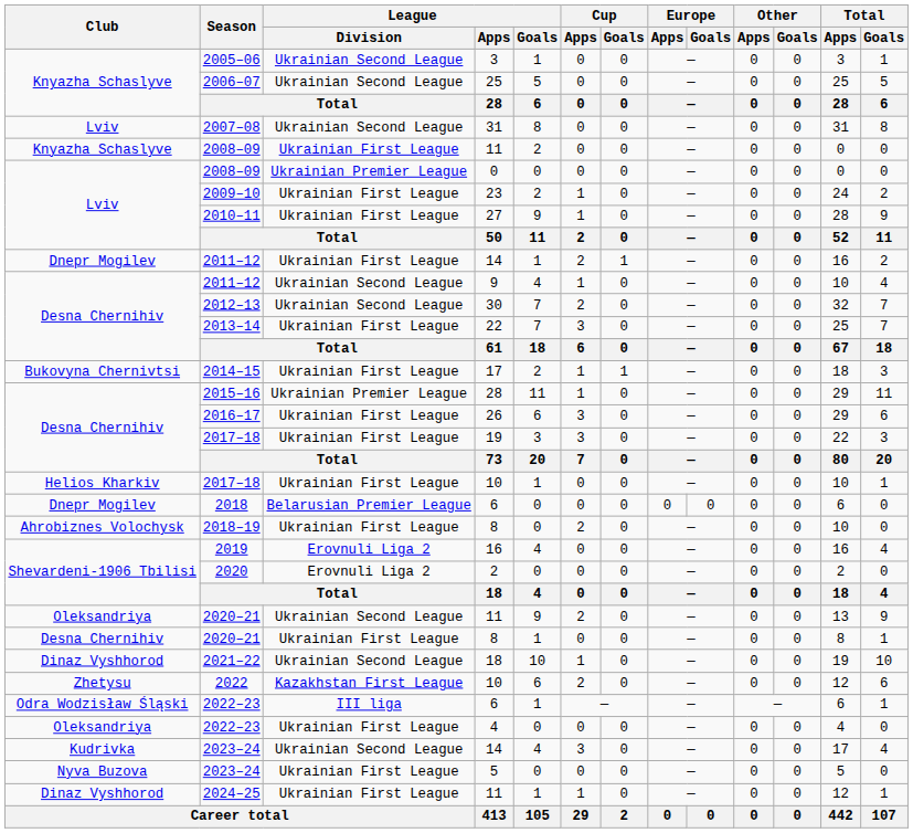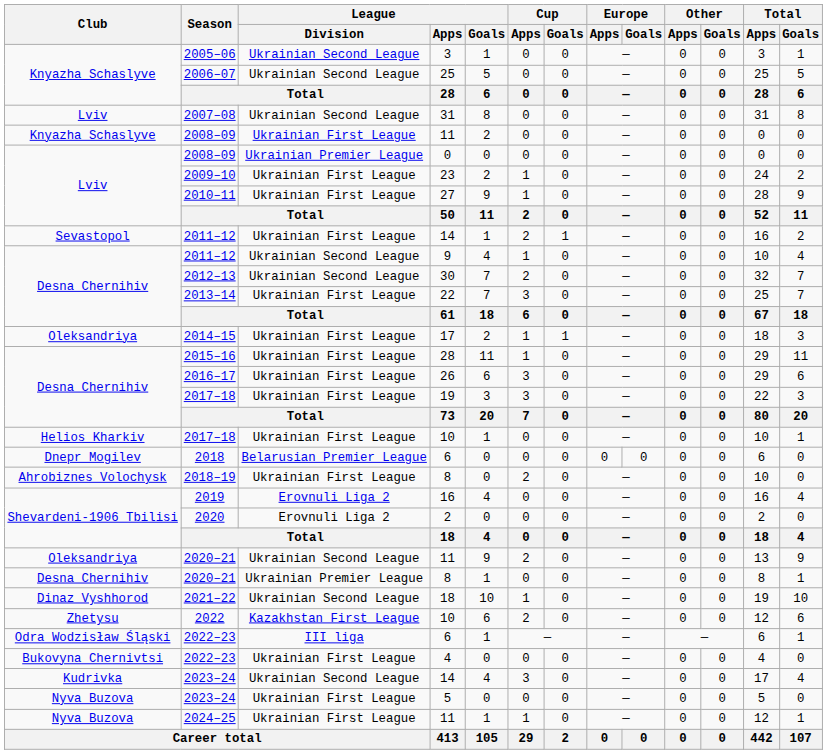2011–12 / 14 | Club: Dnepr Mogilev -> Sevastopol
2014–15 | Club: Bukovyna Chernivtsi -> Oleksandriya
2015–16 | League / Division: Ukrainian Premier League -> Ukrainian First League
2020–21 / 8 | League / Division: Ukrainian First League -> Ukrainian Premier League
2022–23 / 4 | Club: Oleksandriya -> Bukovyna Chernivtsi
2024–25 | Club: Dinaz Vyshhorod -> Nyva Buzova
